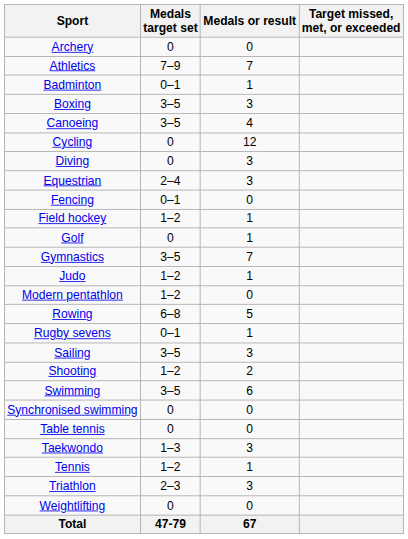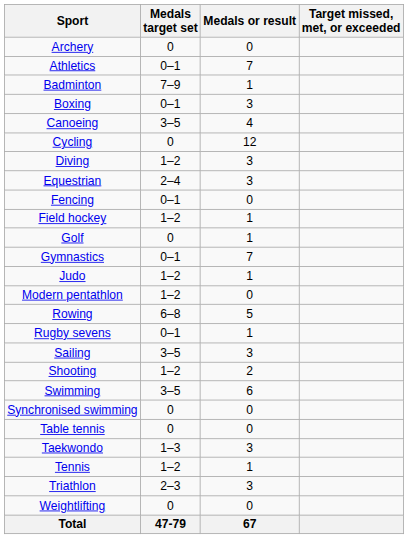Athletics | Medals target set: 7–9 -> 0–1
Badminton | Medals target set: 0–1 -> 7–9
Boxing | Medals target set: 3–5 -> 0–1
Diving | Medals target set: 0 -> 1–2
Gymnastics | Medals target set: 3–5 -> 0–1
